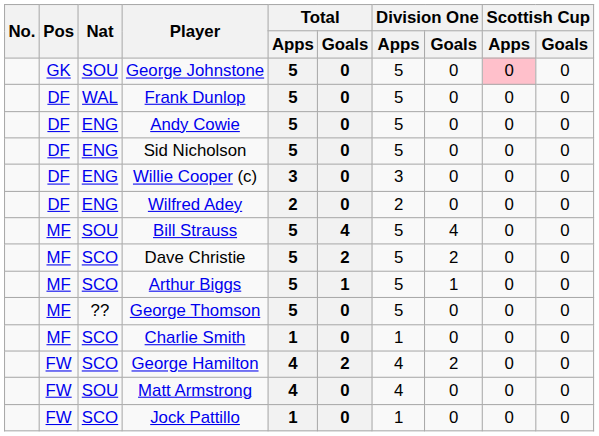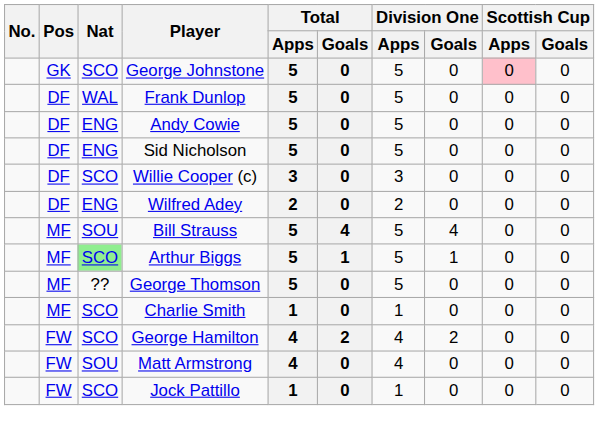George Johnstone | Nat: SOU -> SCO
Willie Cooper (c) | Nat: ENG -> SCO
- row: MF | SCO | Dave Christie | 5 | 2 | 5 | 2 | 0 | 0
Arthur Biggs | Nat: no background -> lightgreen background
